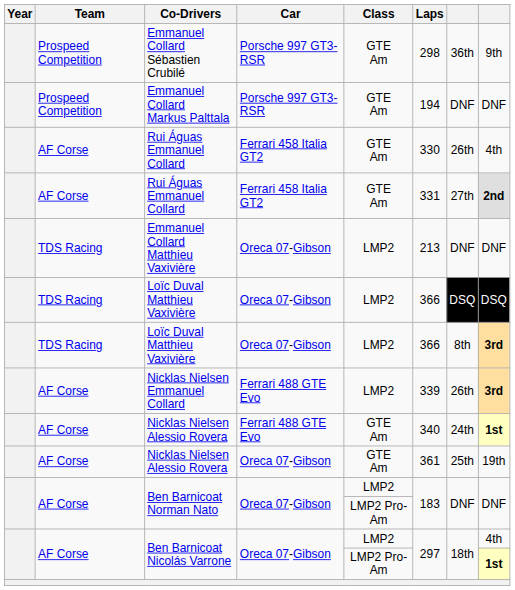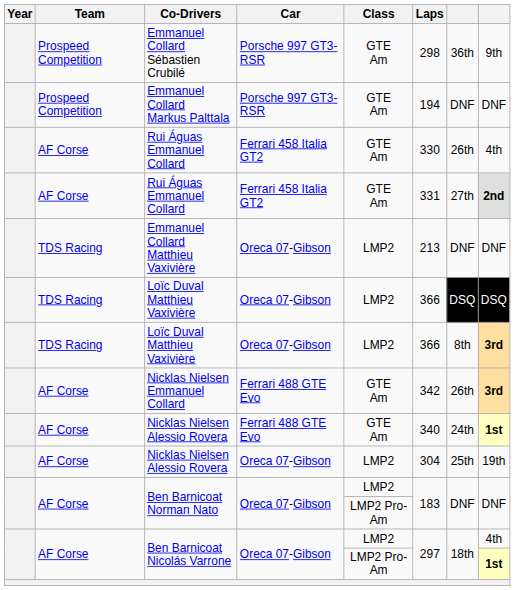Nicklas Nielsen Emmanuel Collard | Class: LMP2 -> GTE Am
Nicklas Nielsen Emmanuel Collard | Laps: 339 -> 342
Nicklas Nielsen Alessio Rovera / Oreca 07-Gibson | Class: GTE Am -> LMP2
Nicklas Nielsen Alessio Rovera / Oreca 07-Gibson | Laps: 361 -> 304
